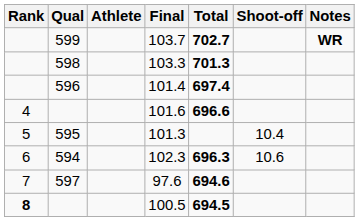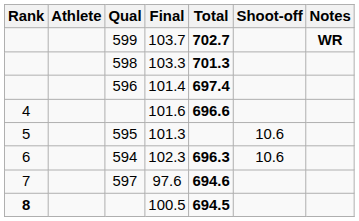columns swapped: Athlete <-> Qual
101.3 | Shoot-off: 10.4 -> 10.6
